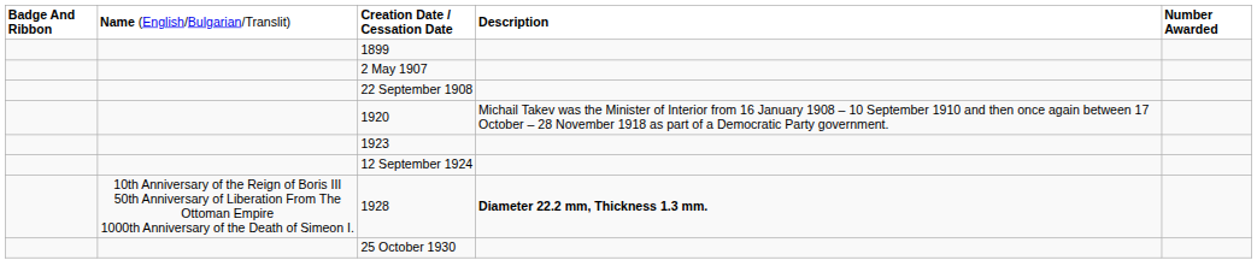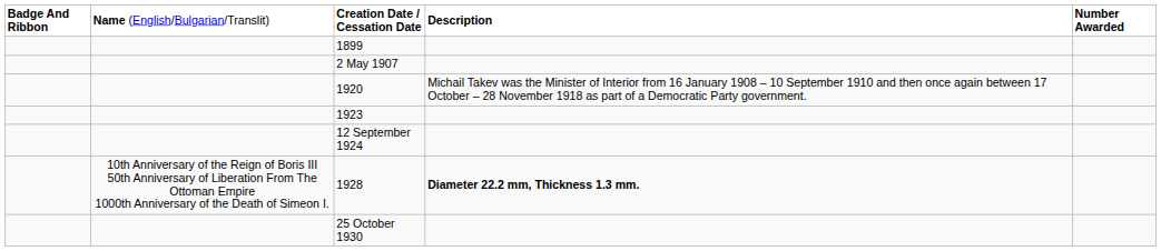- row: 22 September 1908
